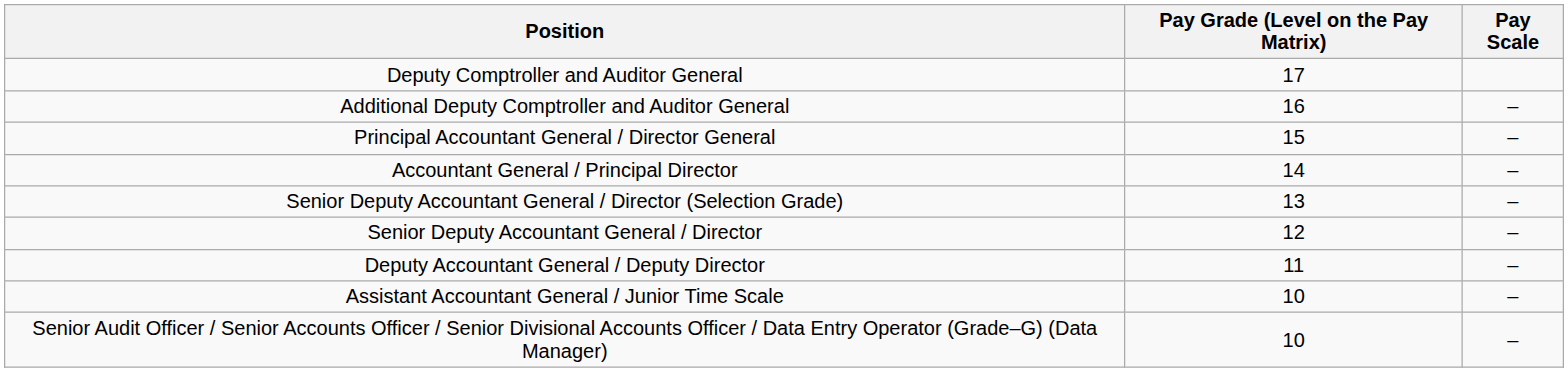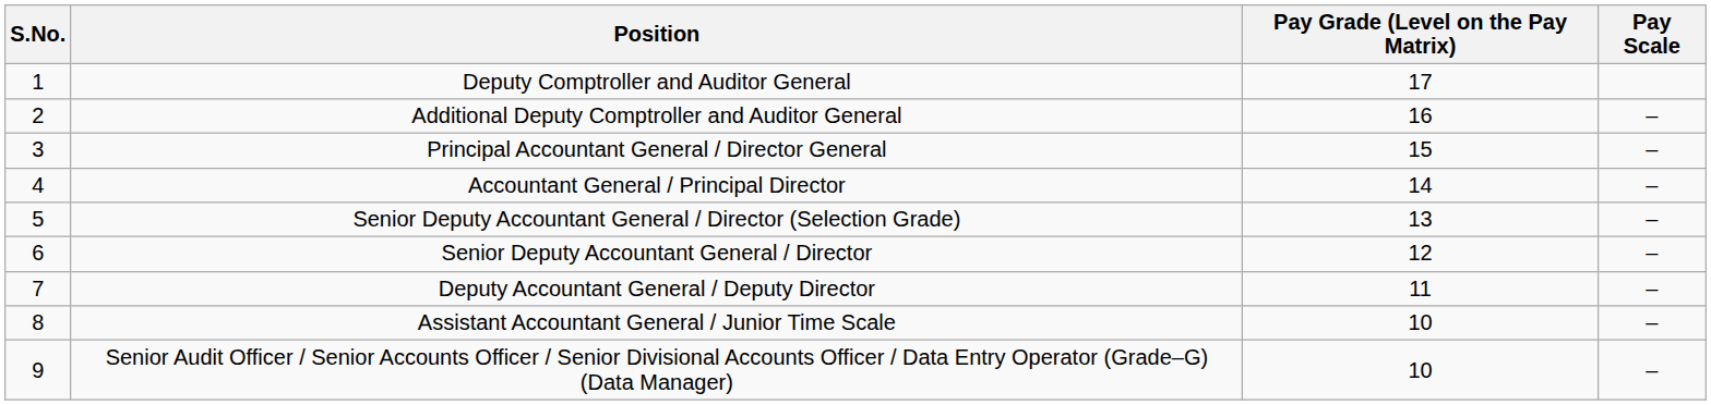+ column: S.No. | 1 | 2 | 3 | 4 | 5 | 6 | 7 | 8 | 9
